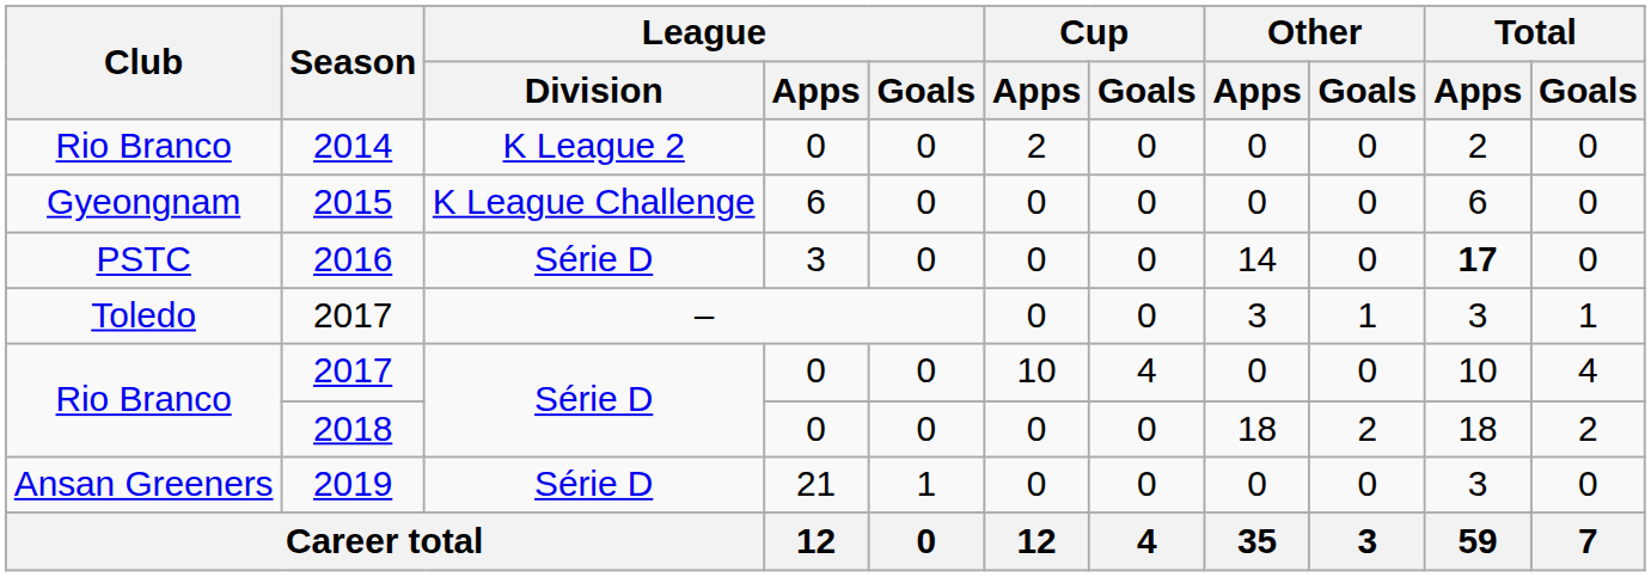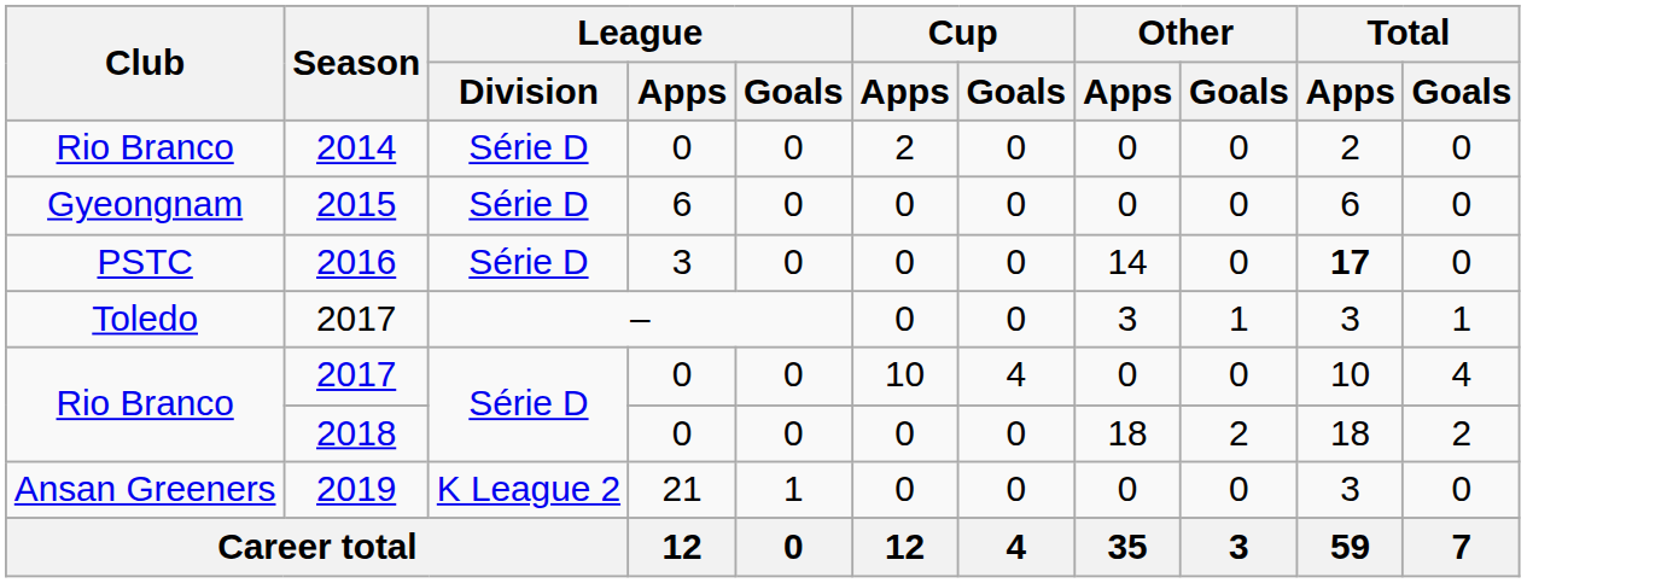2014 | League / Division: K League 2 -> Série D
2015 | League / Division: K League Challenge -> Série D
2019 | League / Division: Série D -> K League 2
